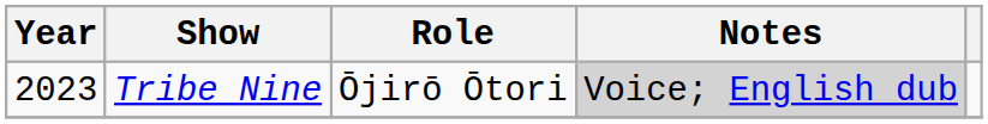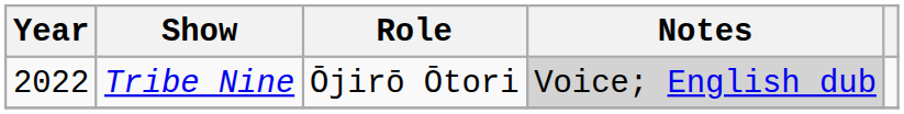Tribe Nine | Year: 2023 -> 2022
